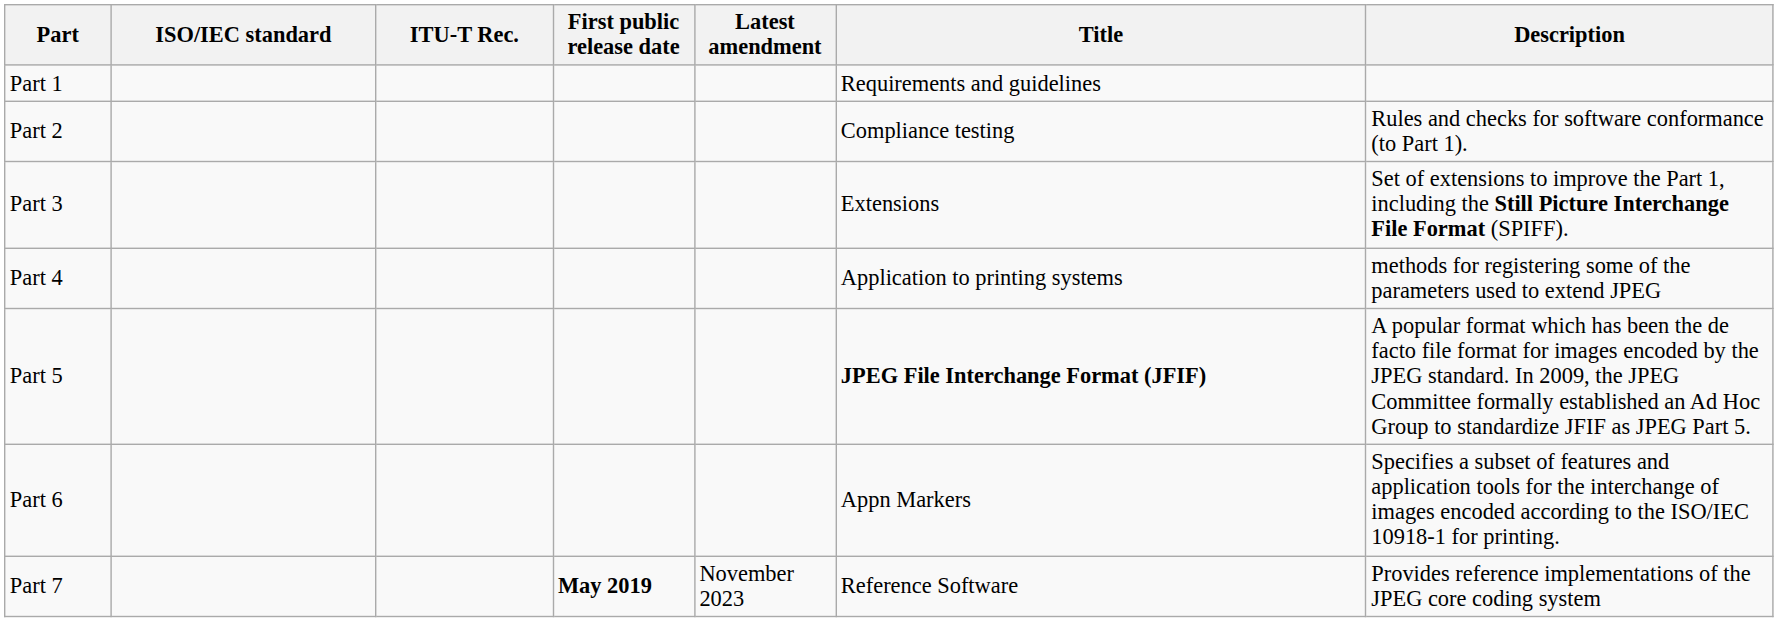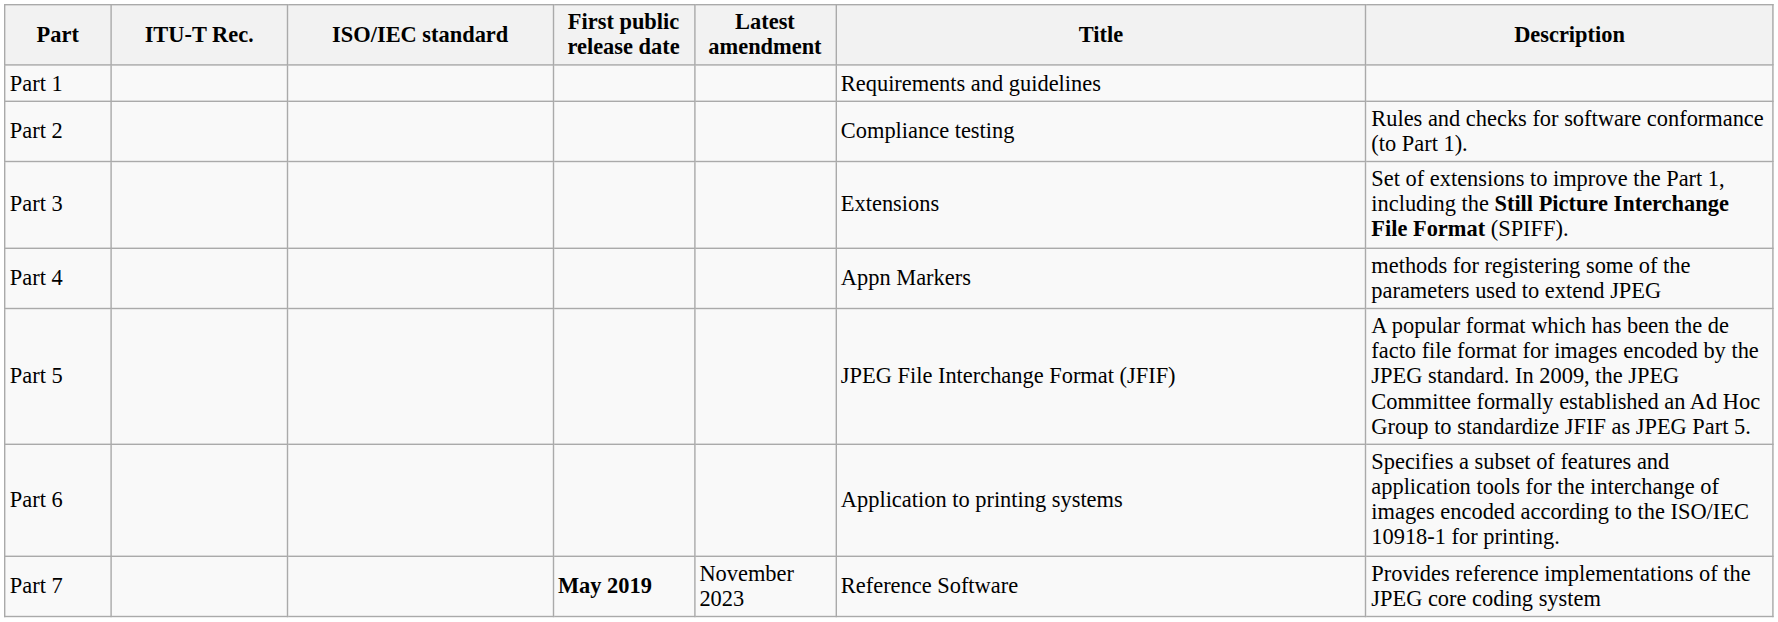columns swapped: ISO/IEC standard <-> ITU-T Rec.
Part 4 | Title: Application to printing systems -> Appn Markers
Part 5 | Title: bold -> normal
Part 6 | Title: Appn Markers -> Application to printing systems
